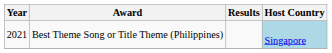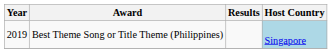Best Theme Song or Title Theme (Philippines) | Year: 2021 -> 2019
